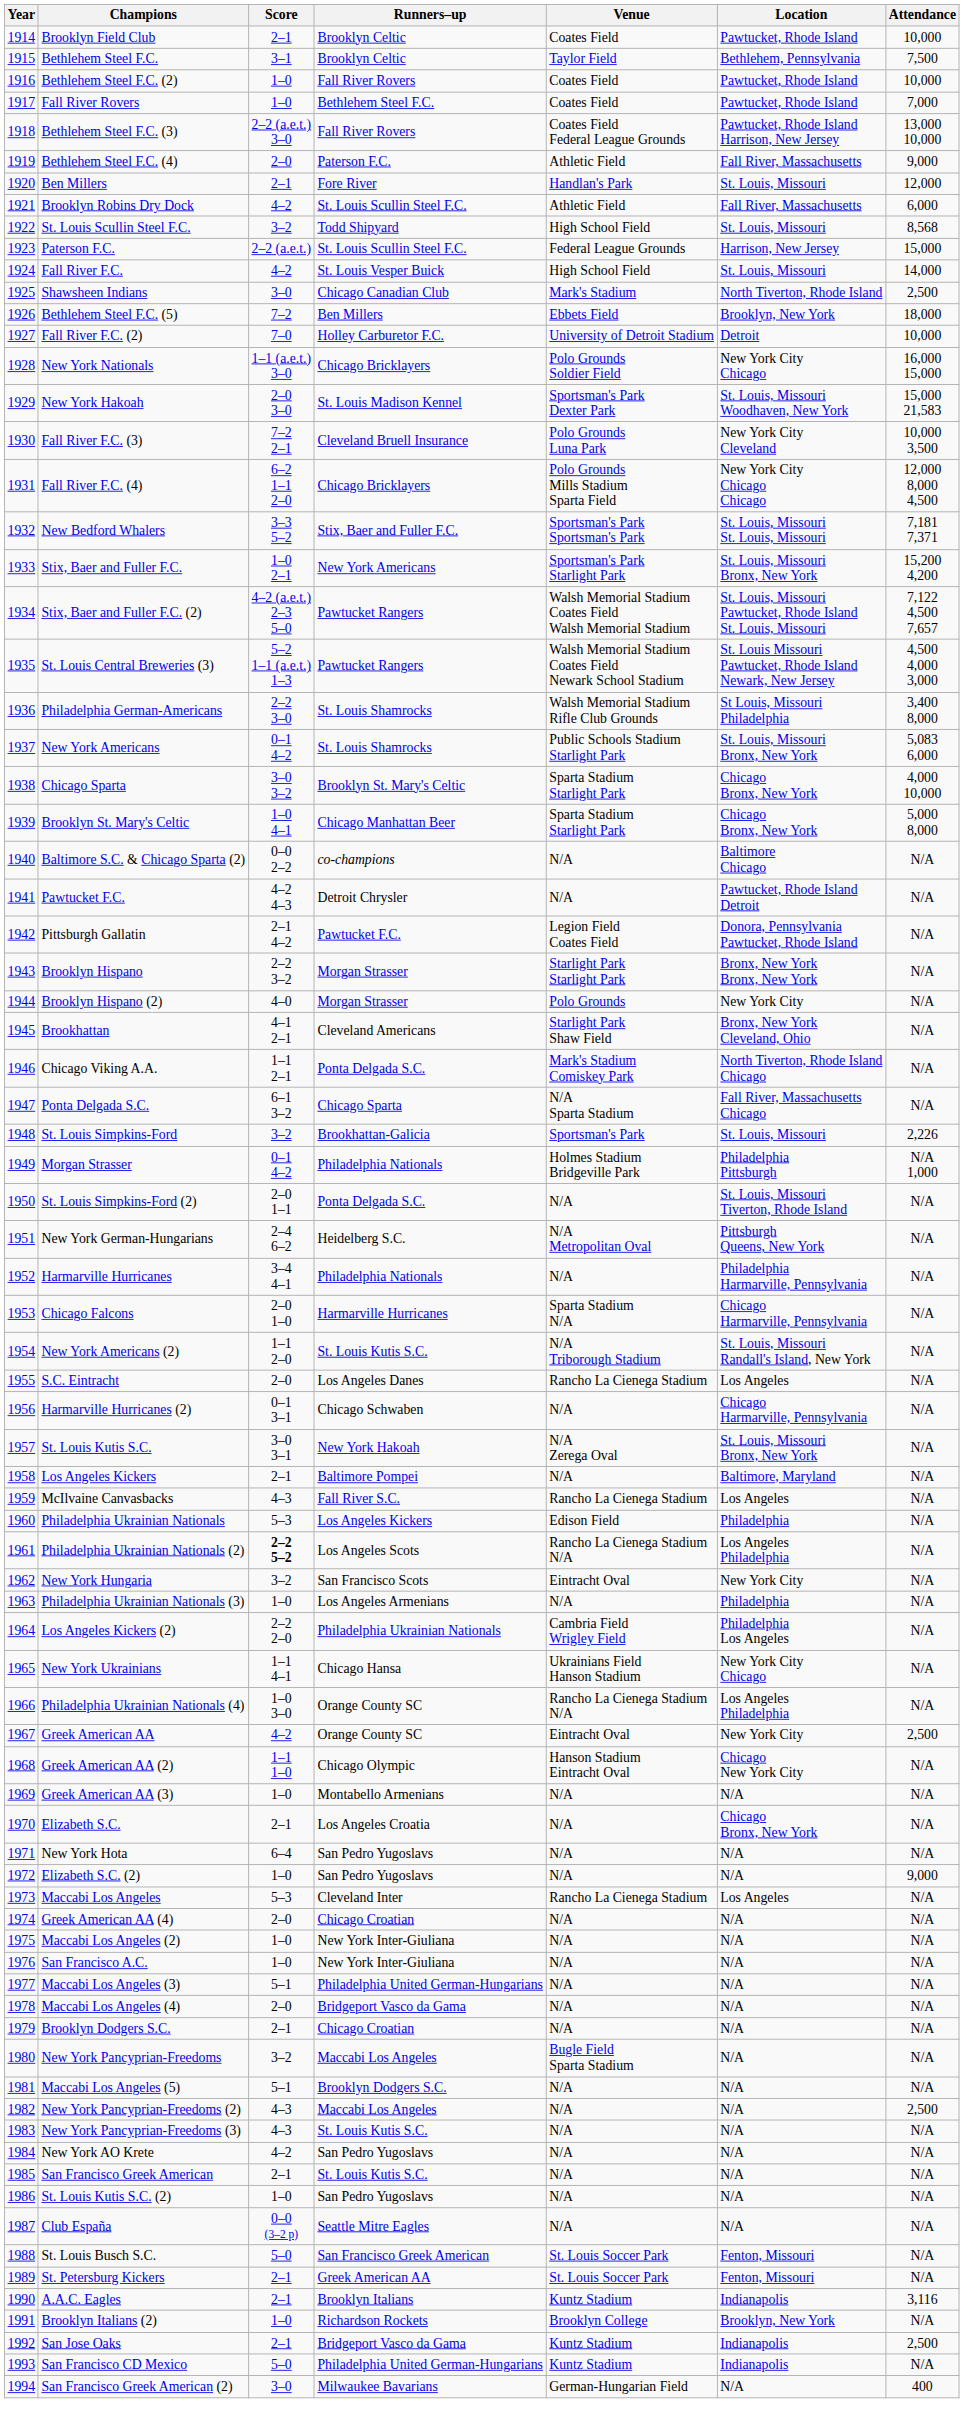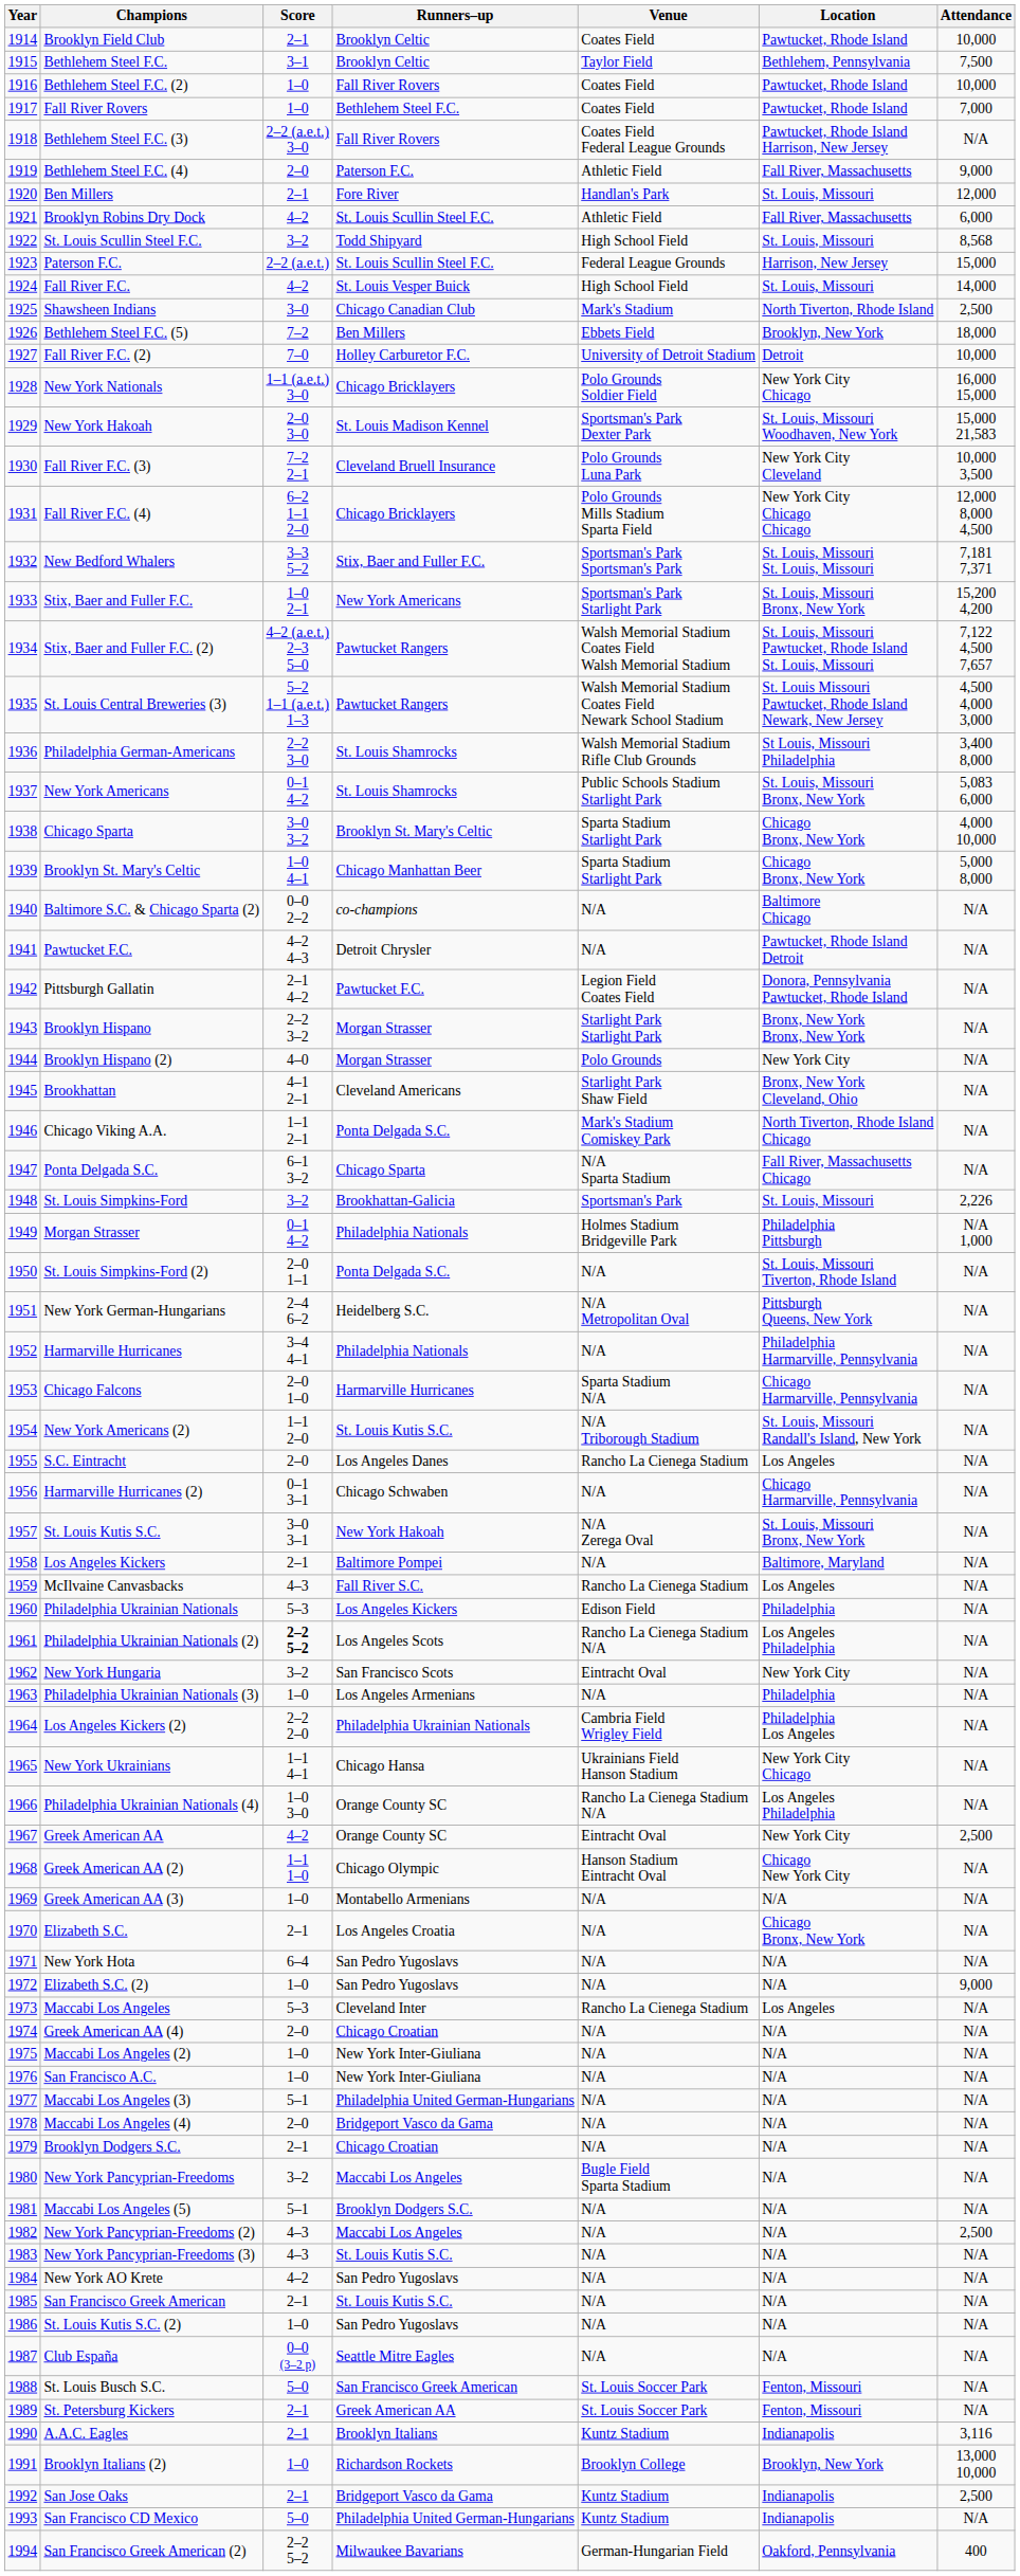Bethlehem Steel F.C. (3) | Attendance: 13,000 10,000 -> N/A
Brooklyn Italians (2) | Attendance: N/A -> 13,000 10,000
San Francisco Greek American (2) | Score: 3–0 -> 2–2 5–2
San Francisco Greek American (2) | Location: N/A -> Oakford, Pennsylvania
